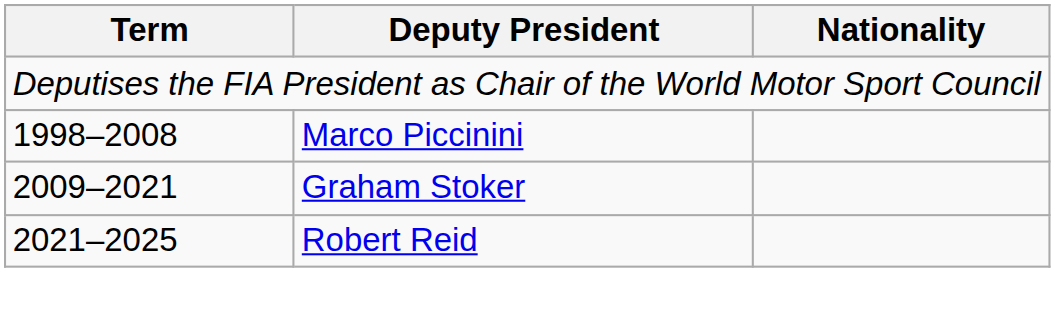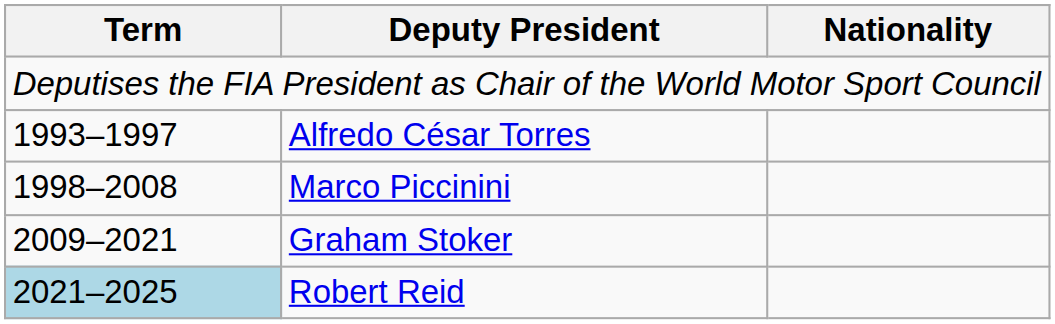+ row: 1993–1997 | Alfredo César Torres
Robert Reid | Term: no background -> lightblue background
